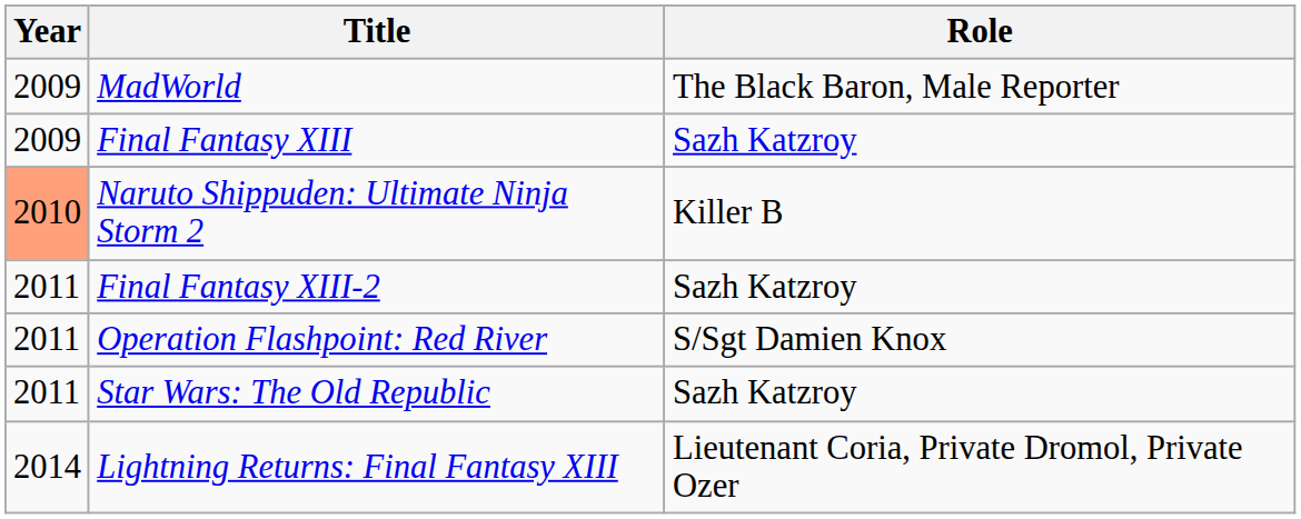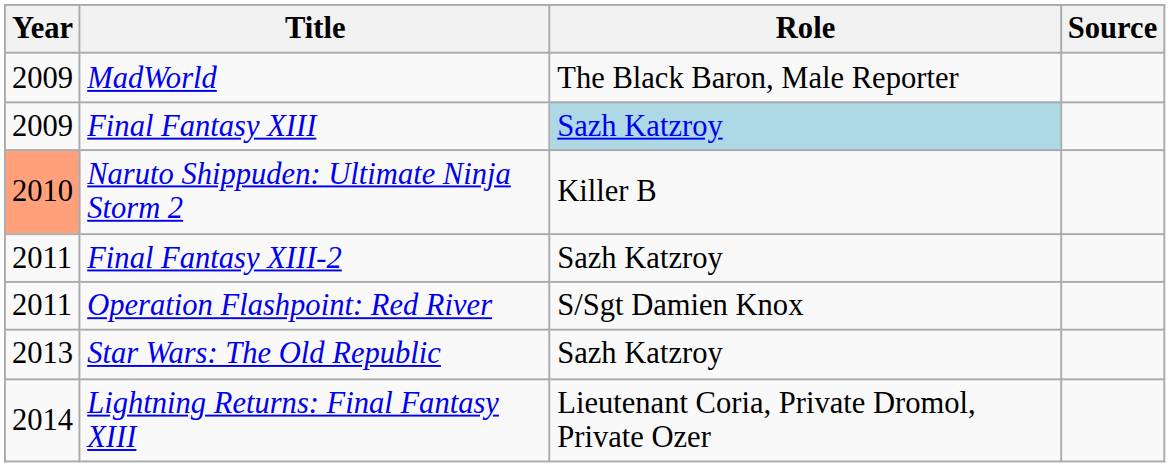+ column: Source
Final Fantasy XIII | Role: no background -> lightblue background
Star Wars: The Old Republic | Year: 2011 -> 2013
